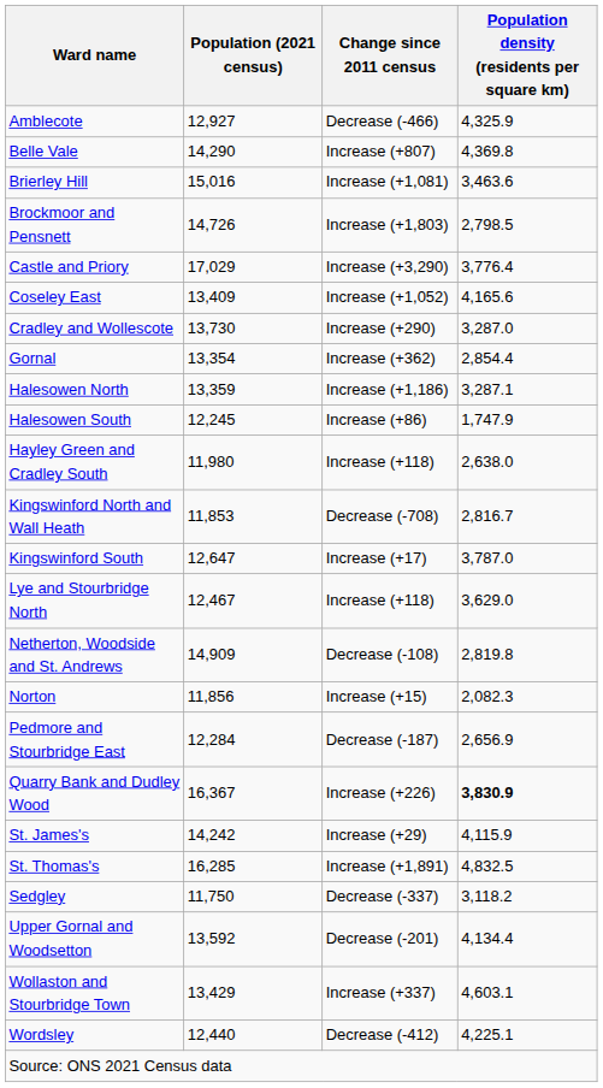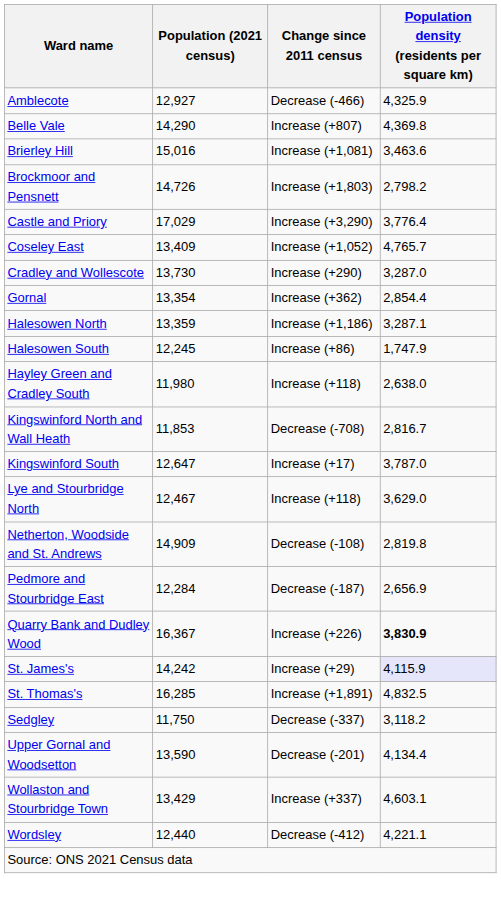Brockmoor and Pensnett | Population density (residents per square km): 2,798.5 -> 2,798.2
Coseley East | Population density (residents per square km): 4,165.6 -> 4,765.7
- row: Norton | 11,856 | Increase (+15) | 2,082.3
St. James's | Population density (residents per square km): no background -> lavender background
Upper Gornal and Woodsetton | Population (2021 census): 13,592 -> 13,590
Wordsley | Population density (residents per square km): 4,225.1 -> 4,221.1
